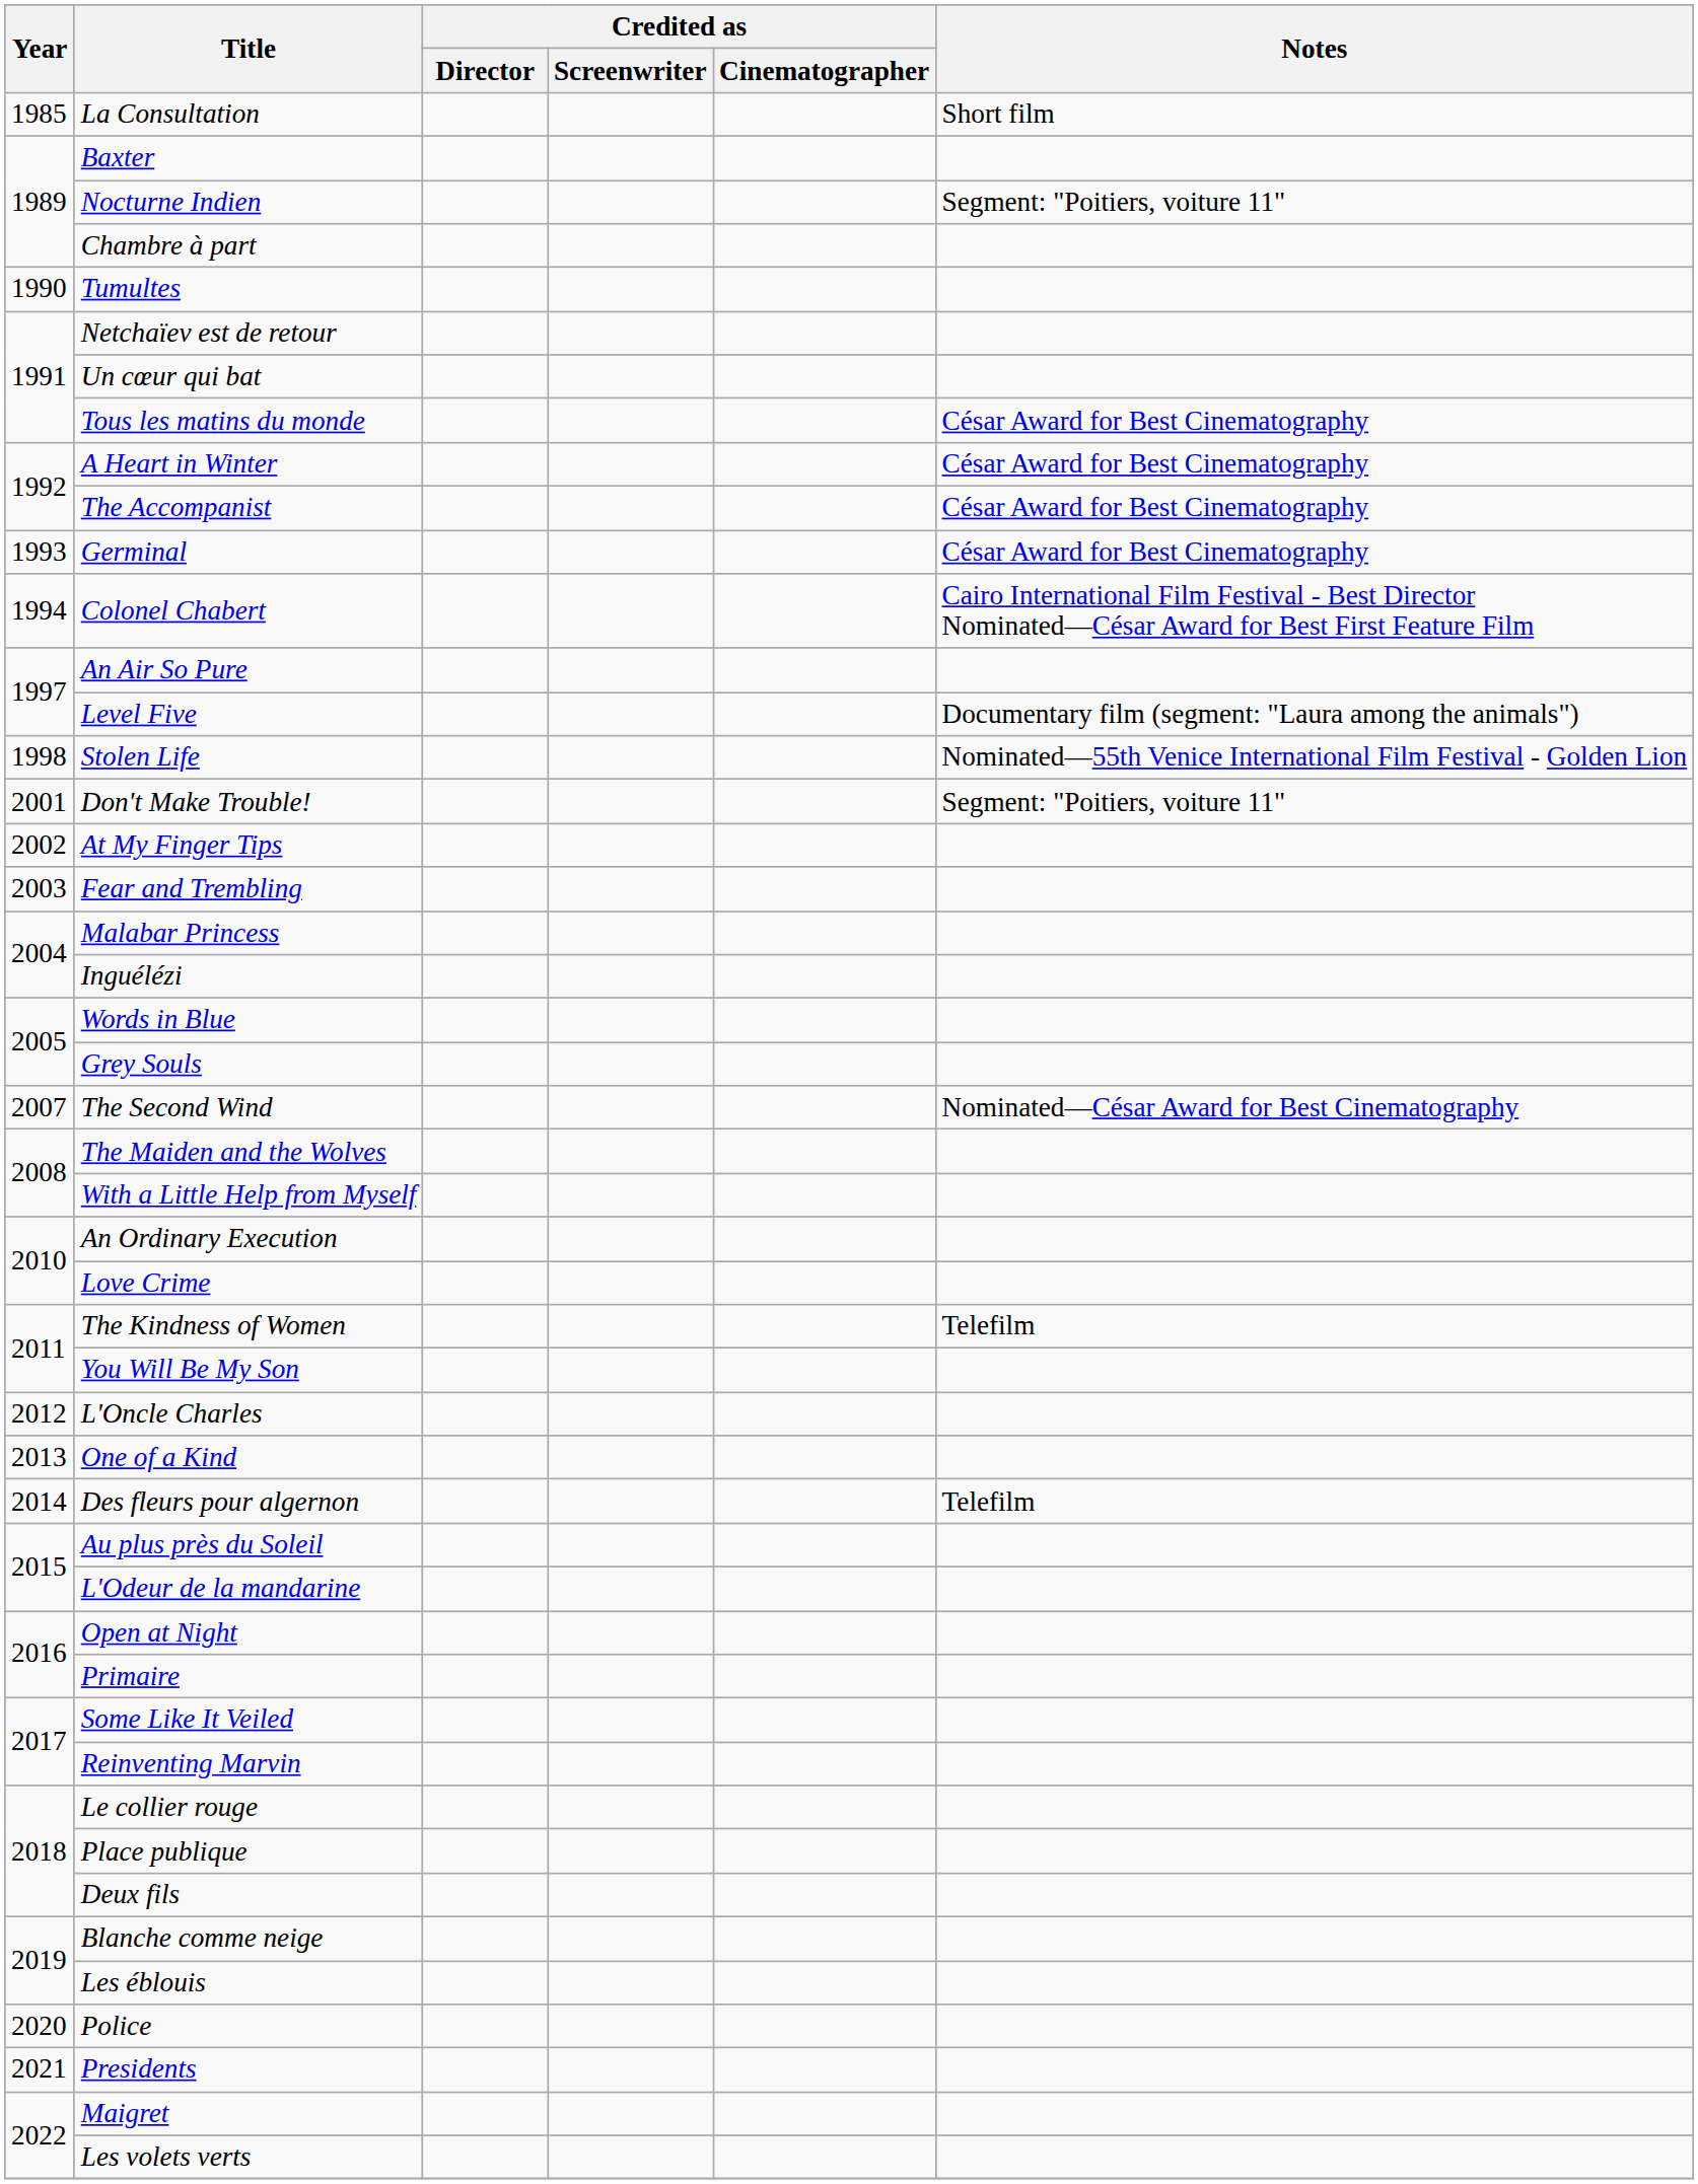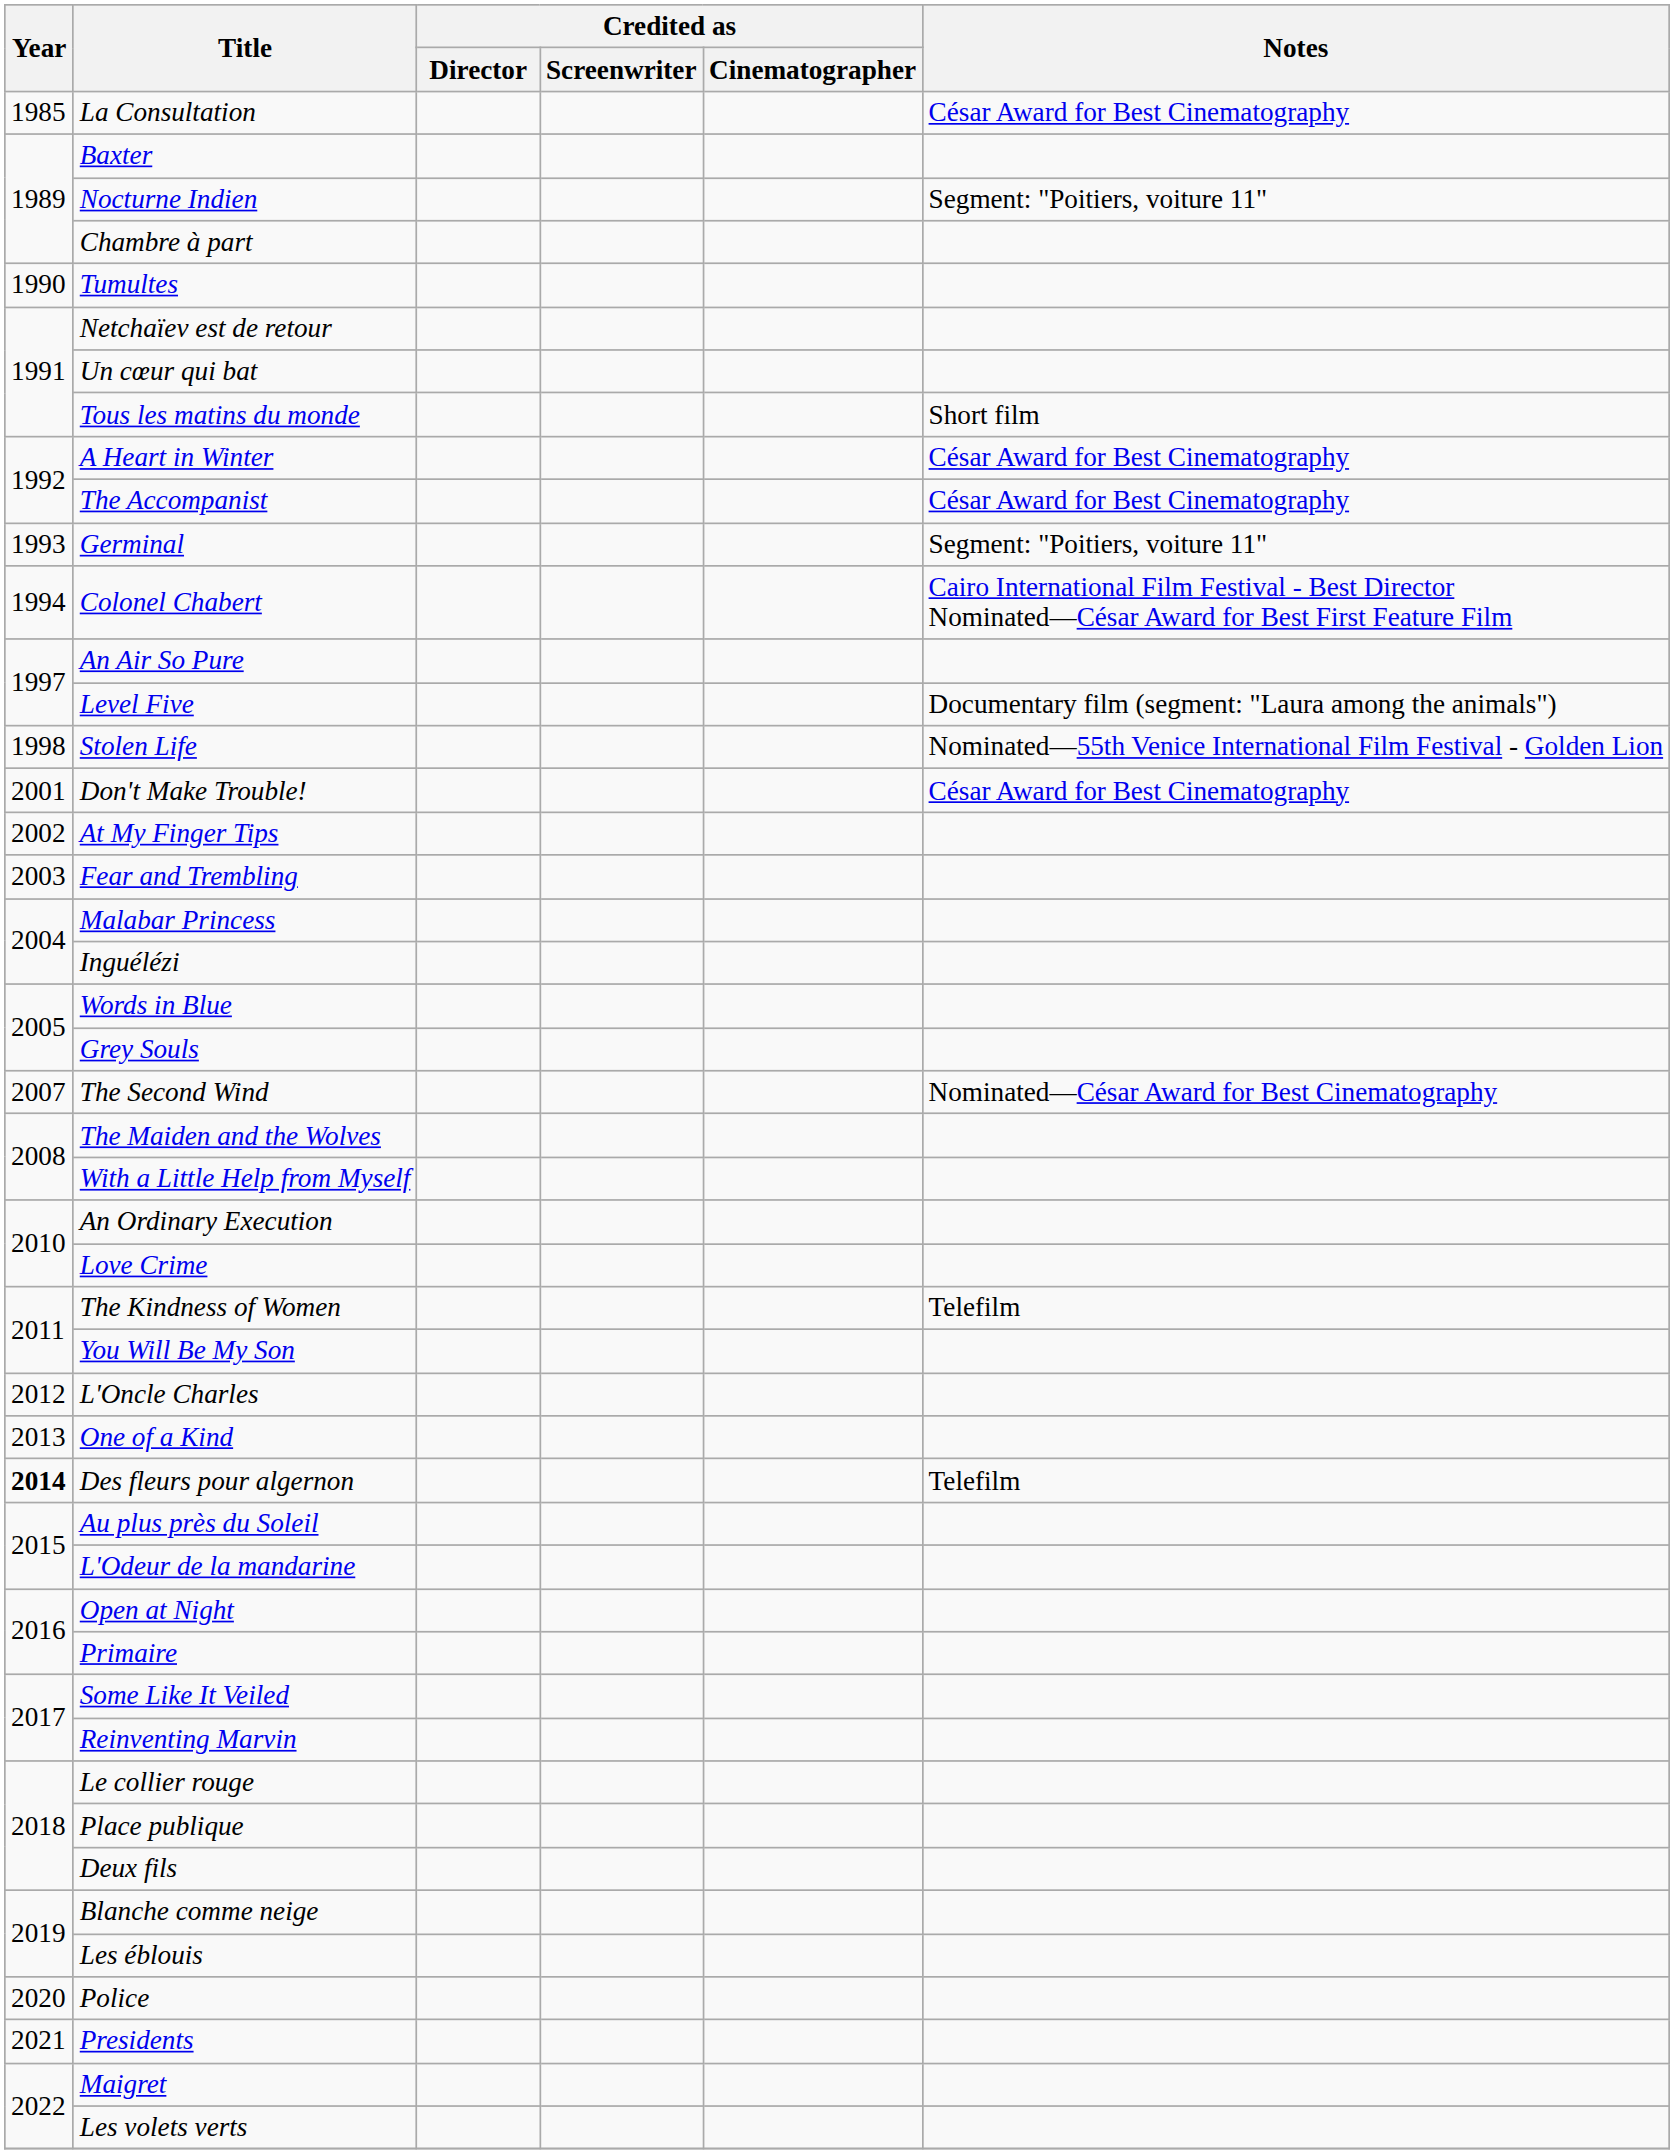La Consultation | Notes: Short film -> César Award for Best Cinematography
Tous les matins du monde | Notes: César Award for Best Cinematography -> Short film
Germinal | Notes: César Award for Best Cinematography -> Segment: "Poitiers, voiture 11"
Don't Make Trouble! | Notes: Segment: "Poitiers, voiture 11" -> César Award for Best Cinematography
Des fleurs pour algernon | Year: normal -> bold
